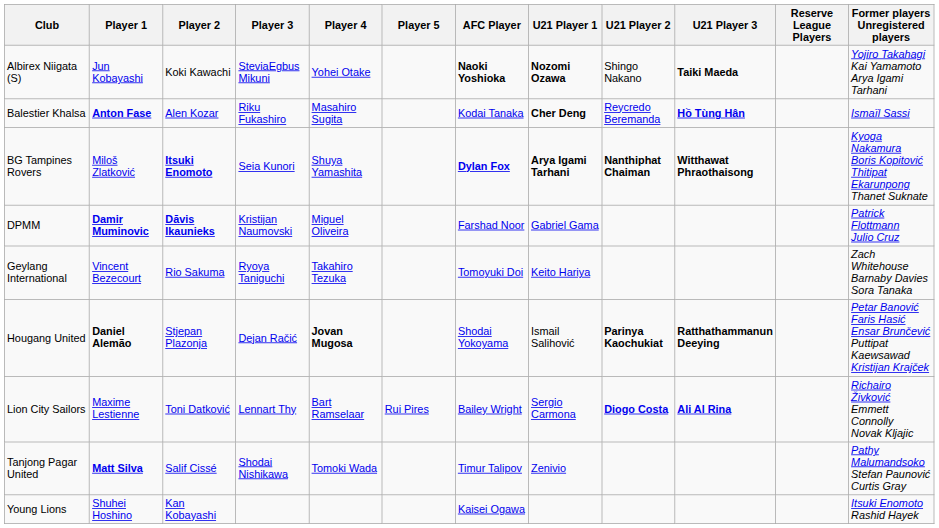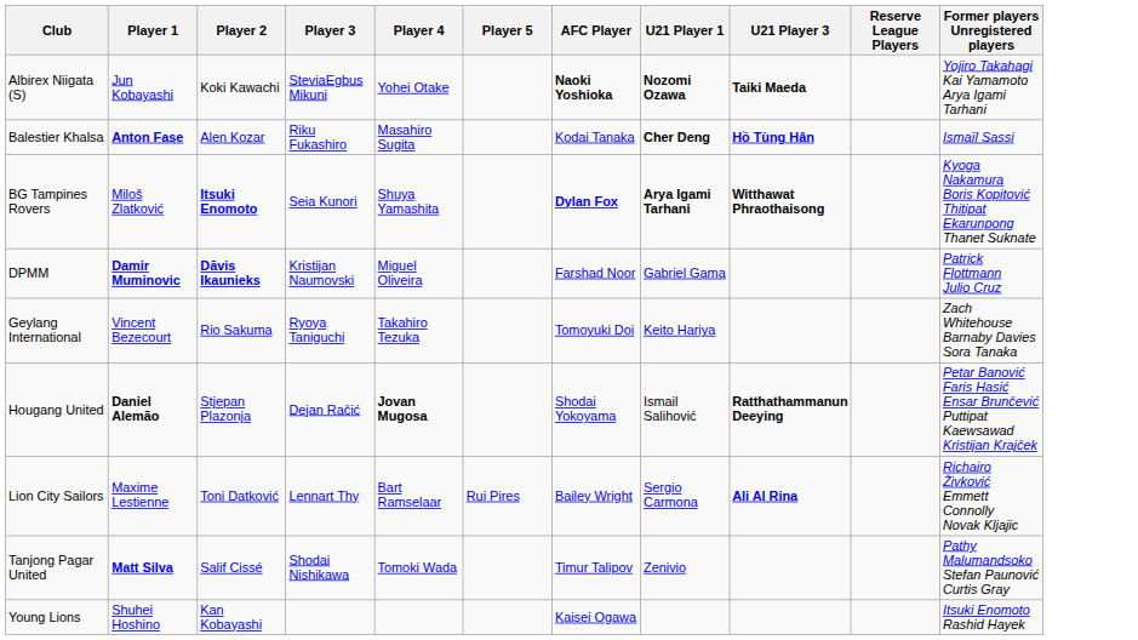- column: U21 Player 2 | Shingo Nakano | Reycredo Beremanda | Nanthiphat Chaiman | Parinya Kaochukiat | Diogo Costa
